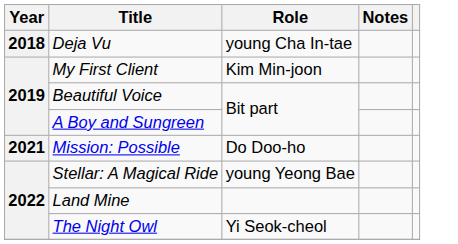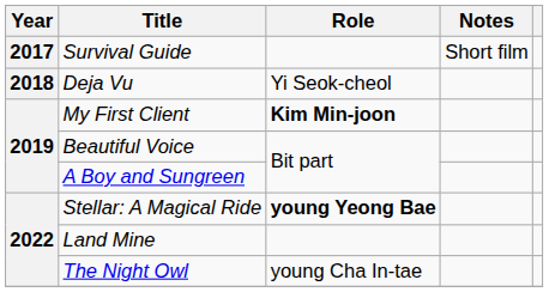+ row: 2017 | Survival Guide | Short film
Deja Vu | Role: young Cha In-tae -> Yi Seok-cheol
My First Client | Role: normal -> bold
- row: 2021 | Mission: Possible | Do Doo-ho
Stellar: A Magical Ride | Role: normal -> bold
The Night Owl | Role: Yi Seok-cheol -> young Cha In-tae
